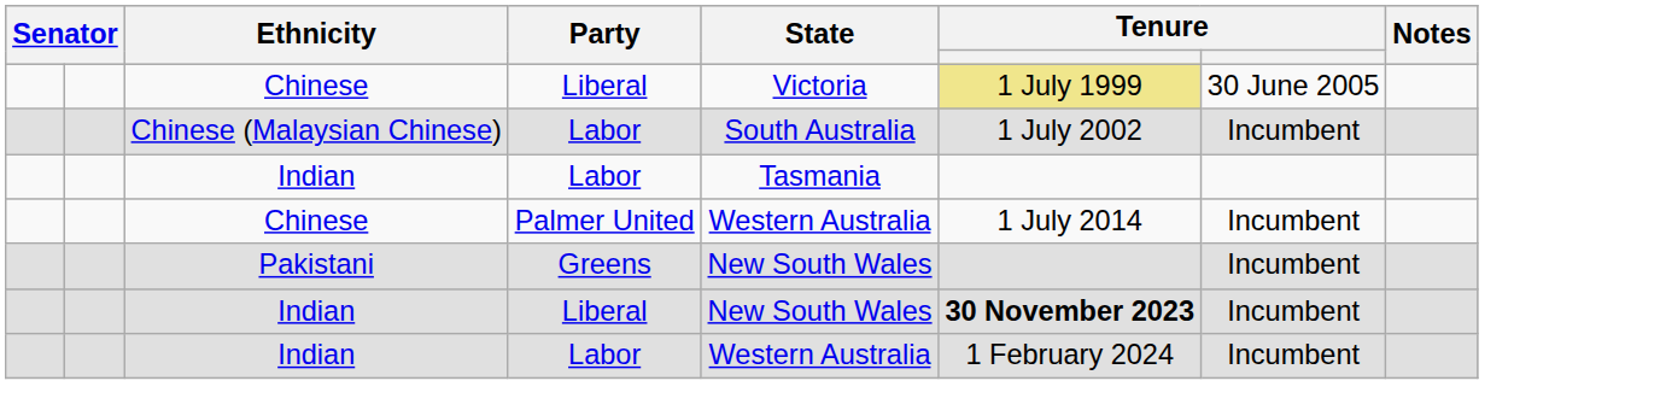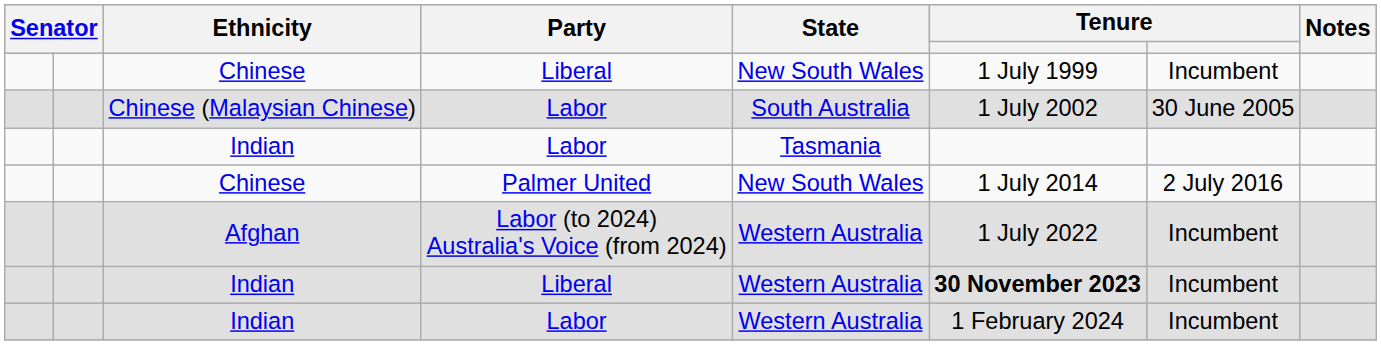Chinese / Liberal | State: Victoria -> New South Wales
Chinese / Liberal | column 6: khaki background -> no background
Chinese / Liberal | column 7: 30 June 2005 -> Incumbent
Chinese (Malaysian Chinese) | column 7: Incumbent -> 30 June 2005
Chinese / Palmer United | State: Western Australia -> New South Wales
Chinese / Palmer United | column 7: Incumbent -> 2 July 2016
- row: Pakistani | Greens | New South Wales | Incumbent
+ row: Afghan | Labor (to 2024) Australia's Voice (from 2024) | Western Australia | 1 July 2022 | Incumbent
Indian / Liberal | State: New South Wales -> Western Australia
